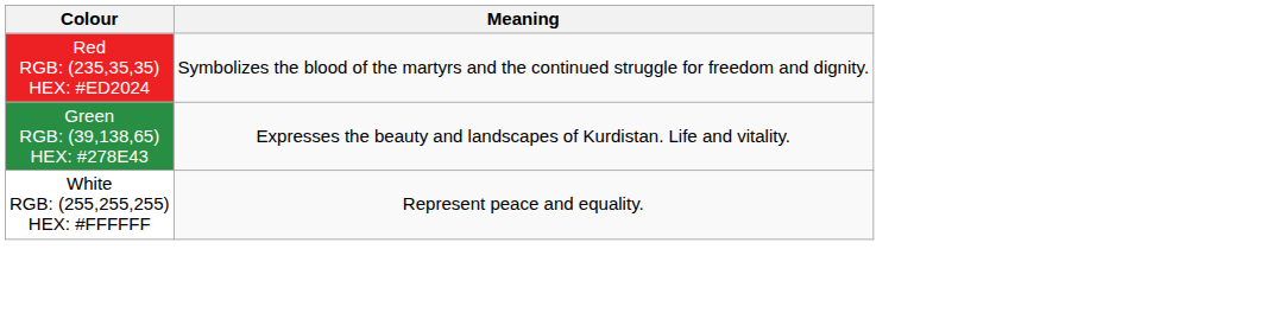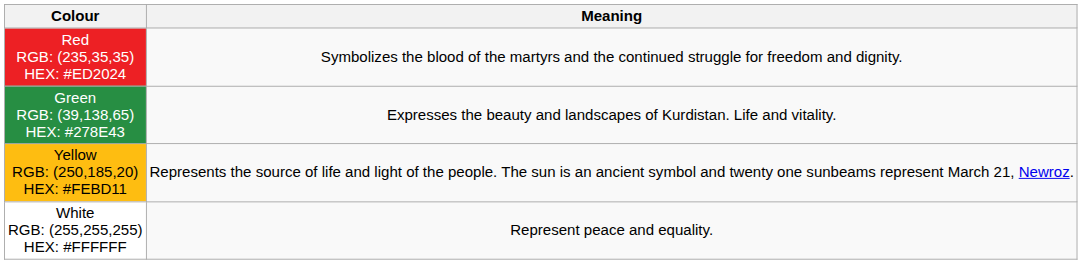+ row: Yellow RGB: (250,185,20) HEX: #FEBD11 | Represents the source of life and light of the people. The sun is an ancient symbol and twenty one sunbeams represent March 21, Newroz.
